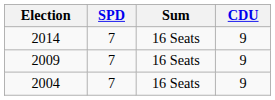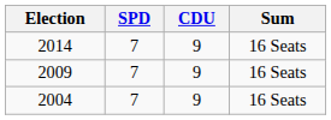columns swapped: CDU <-> Sum
